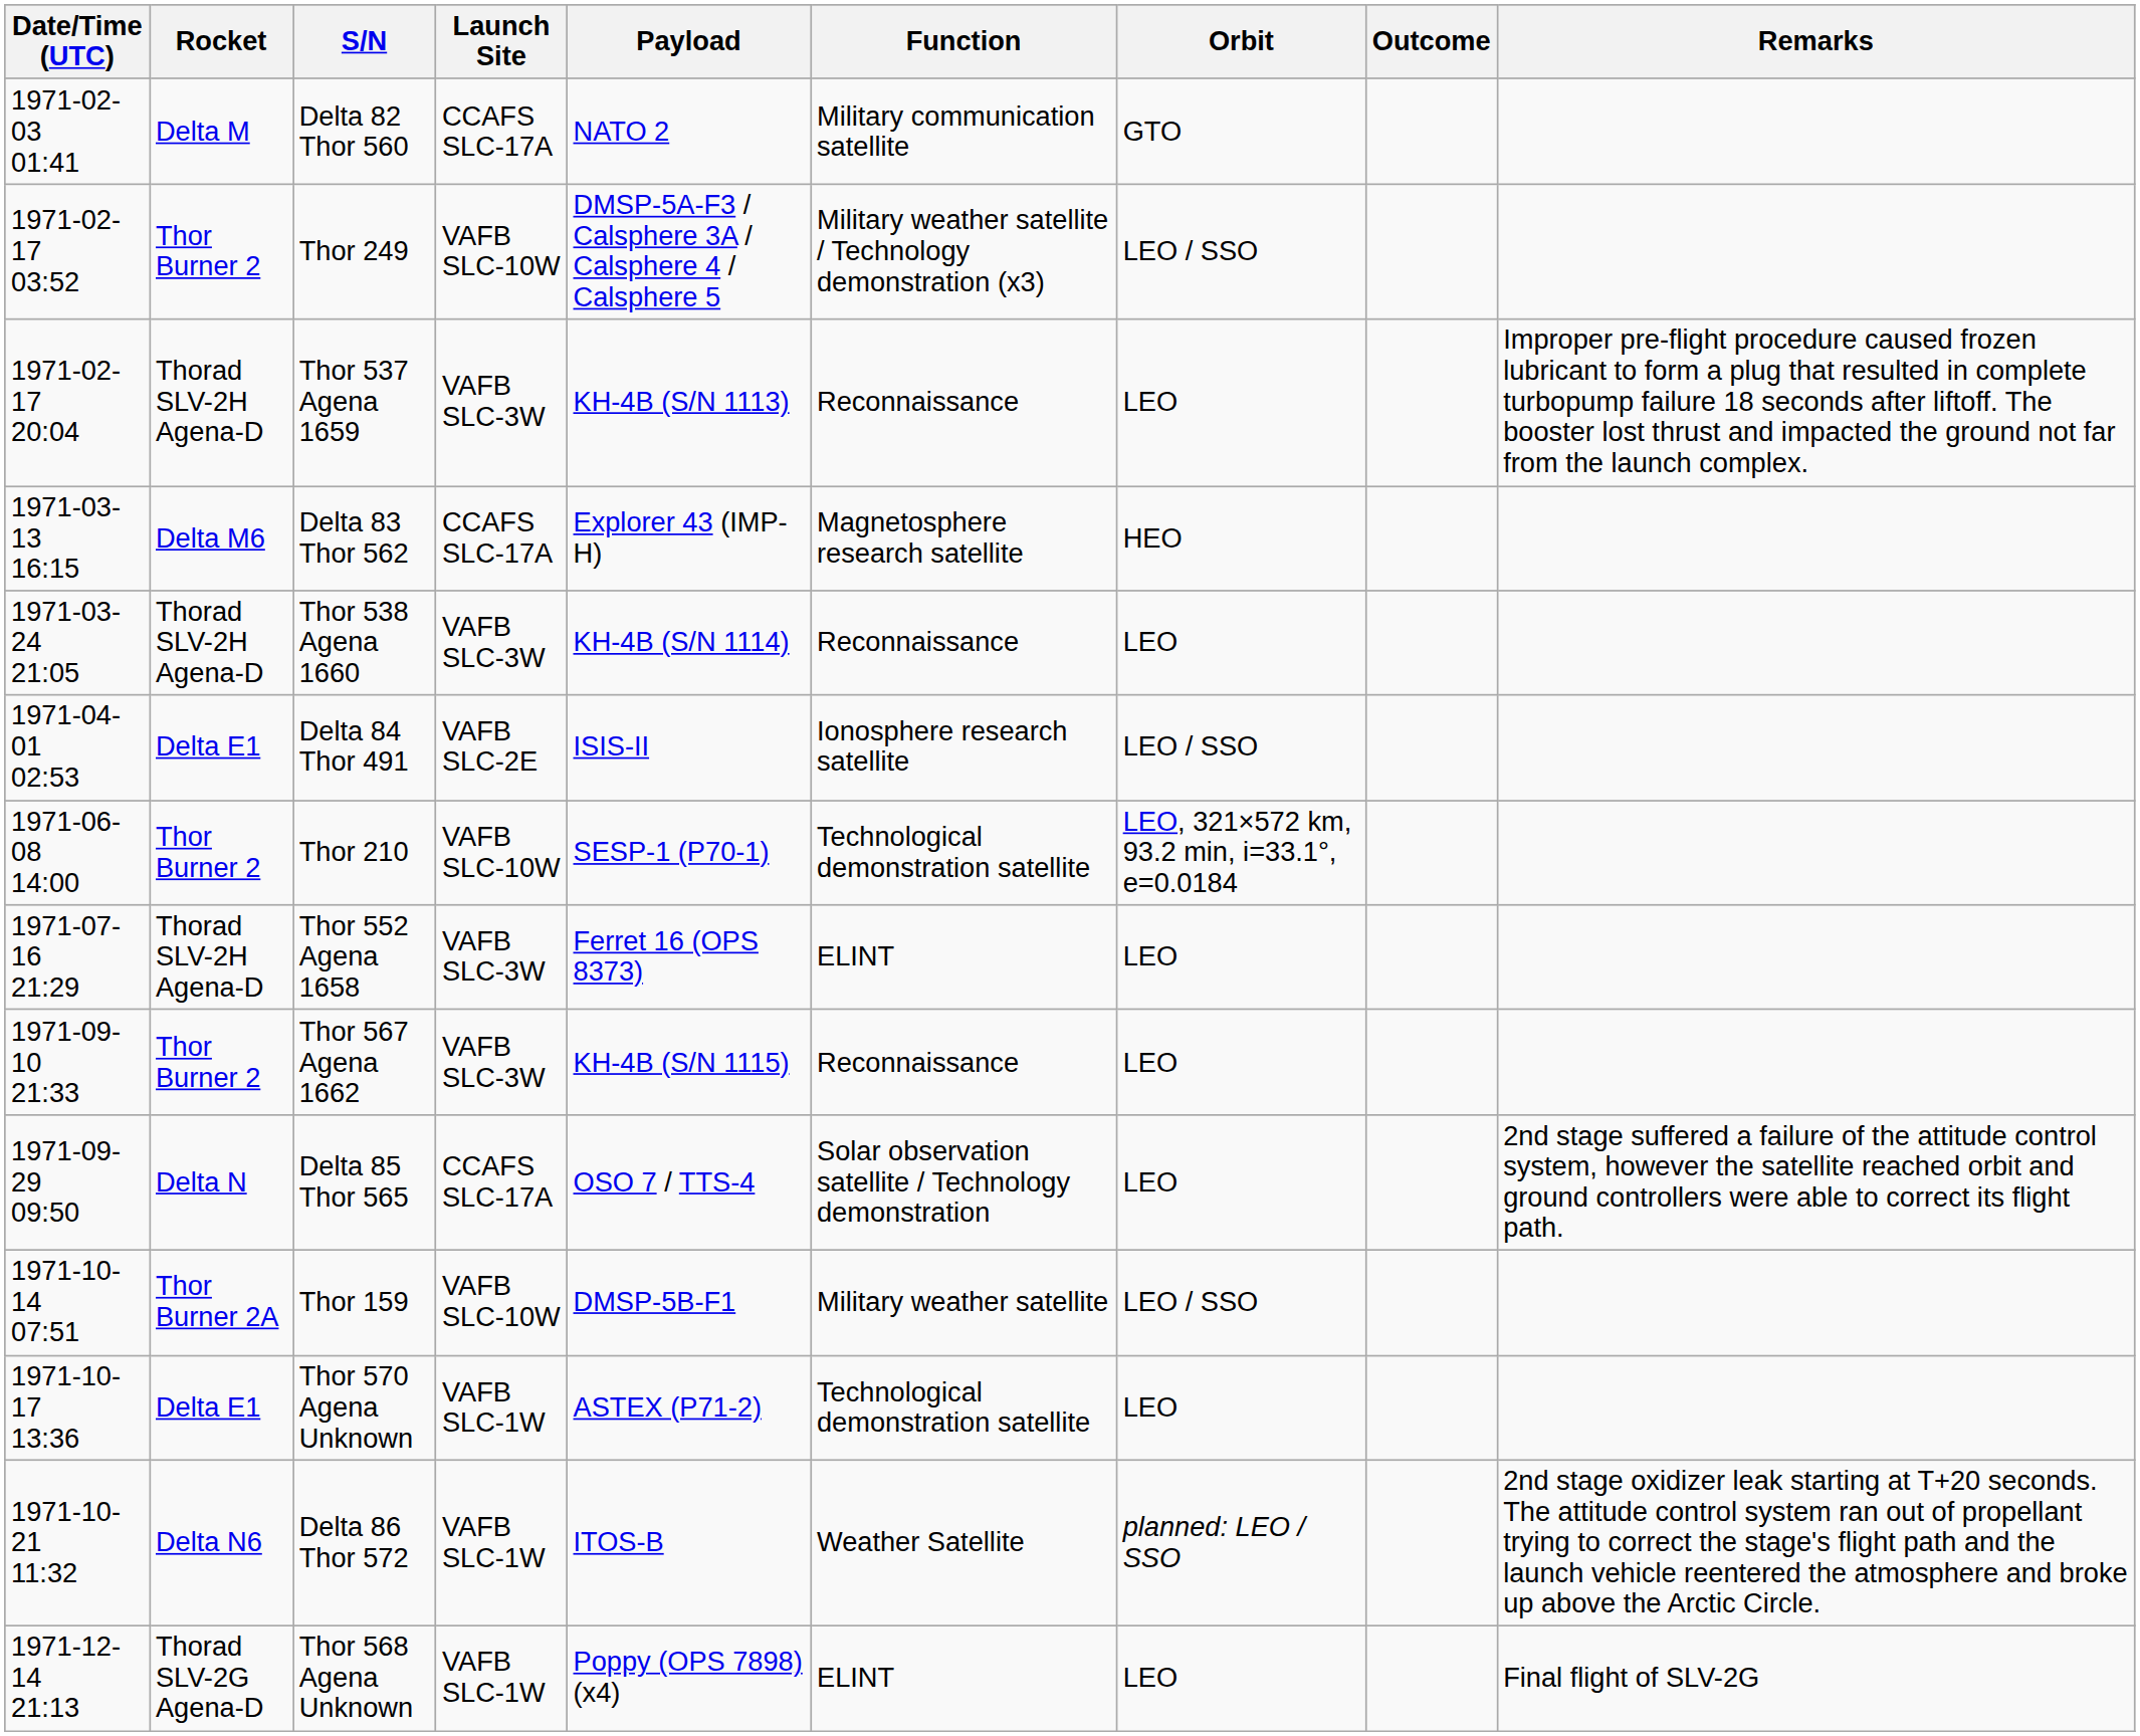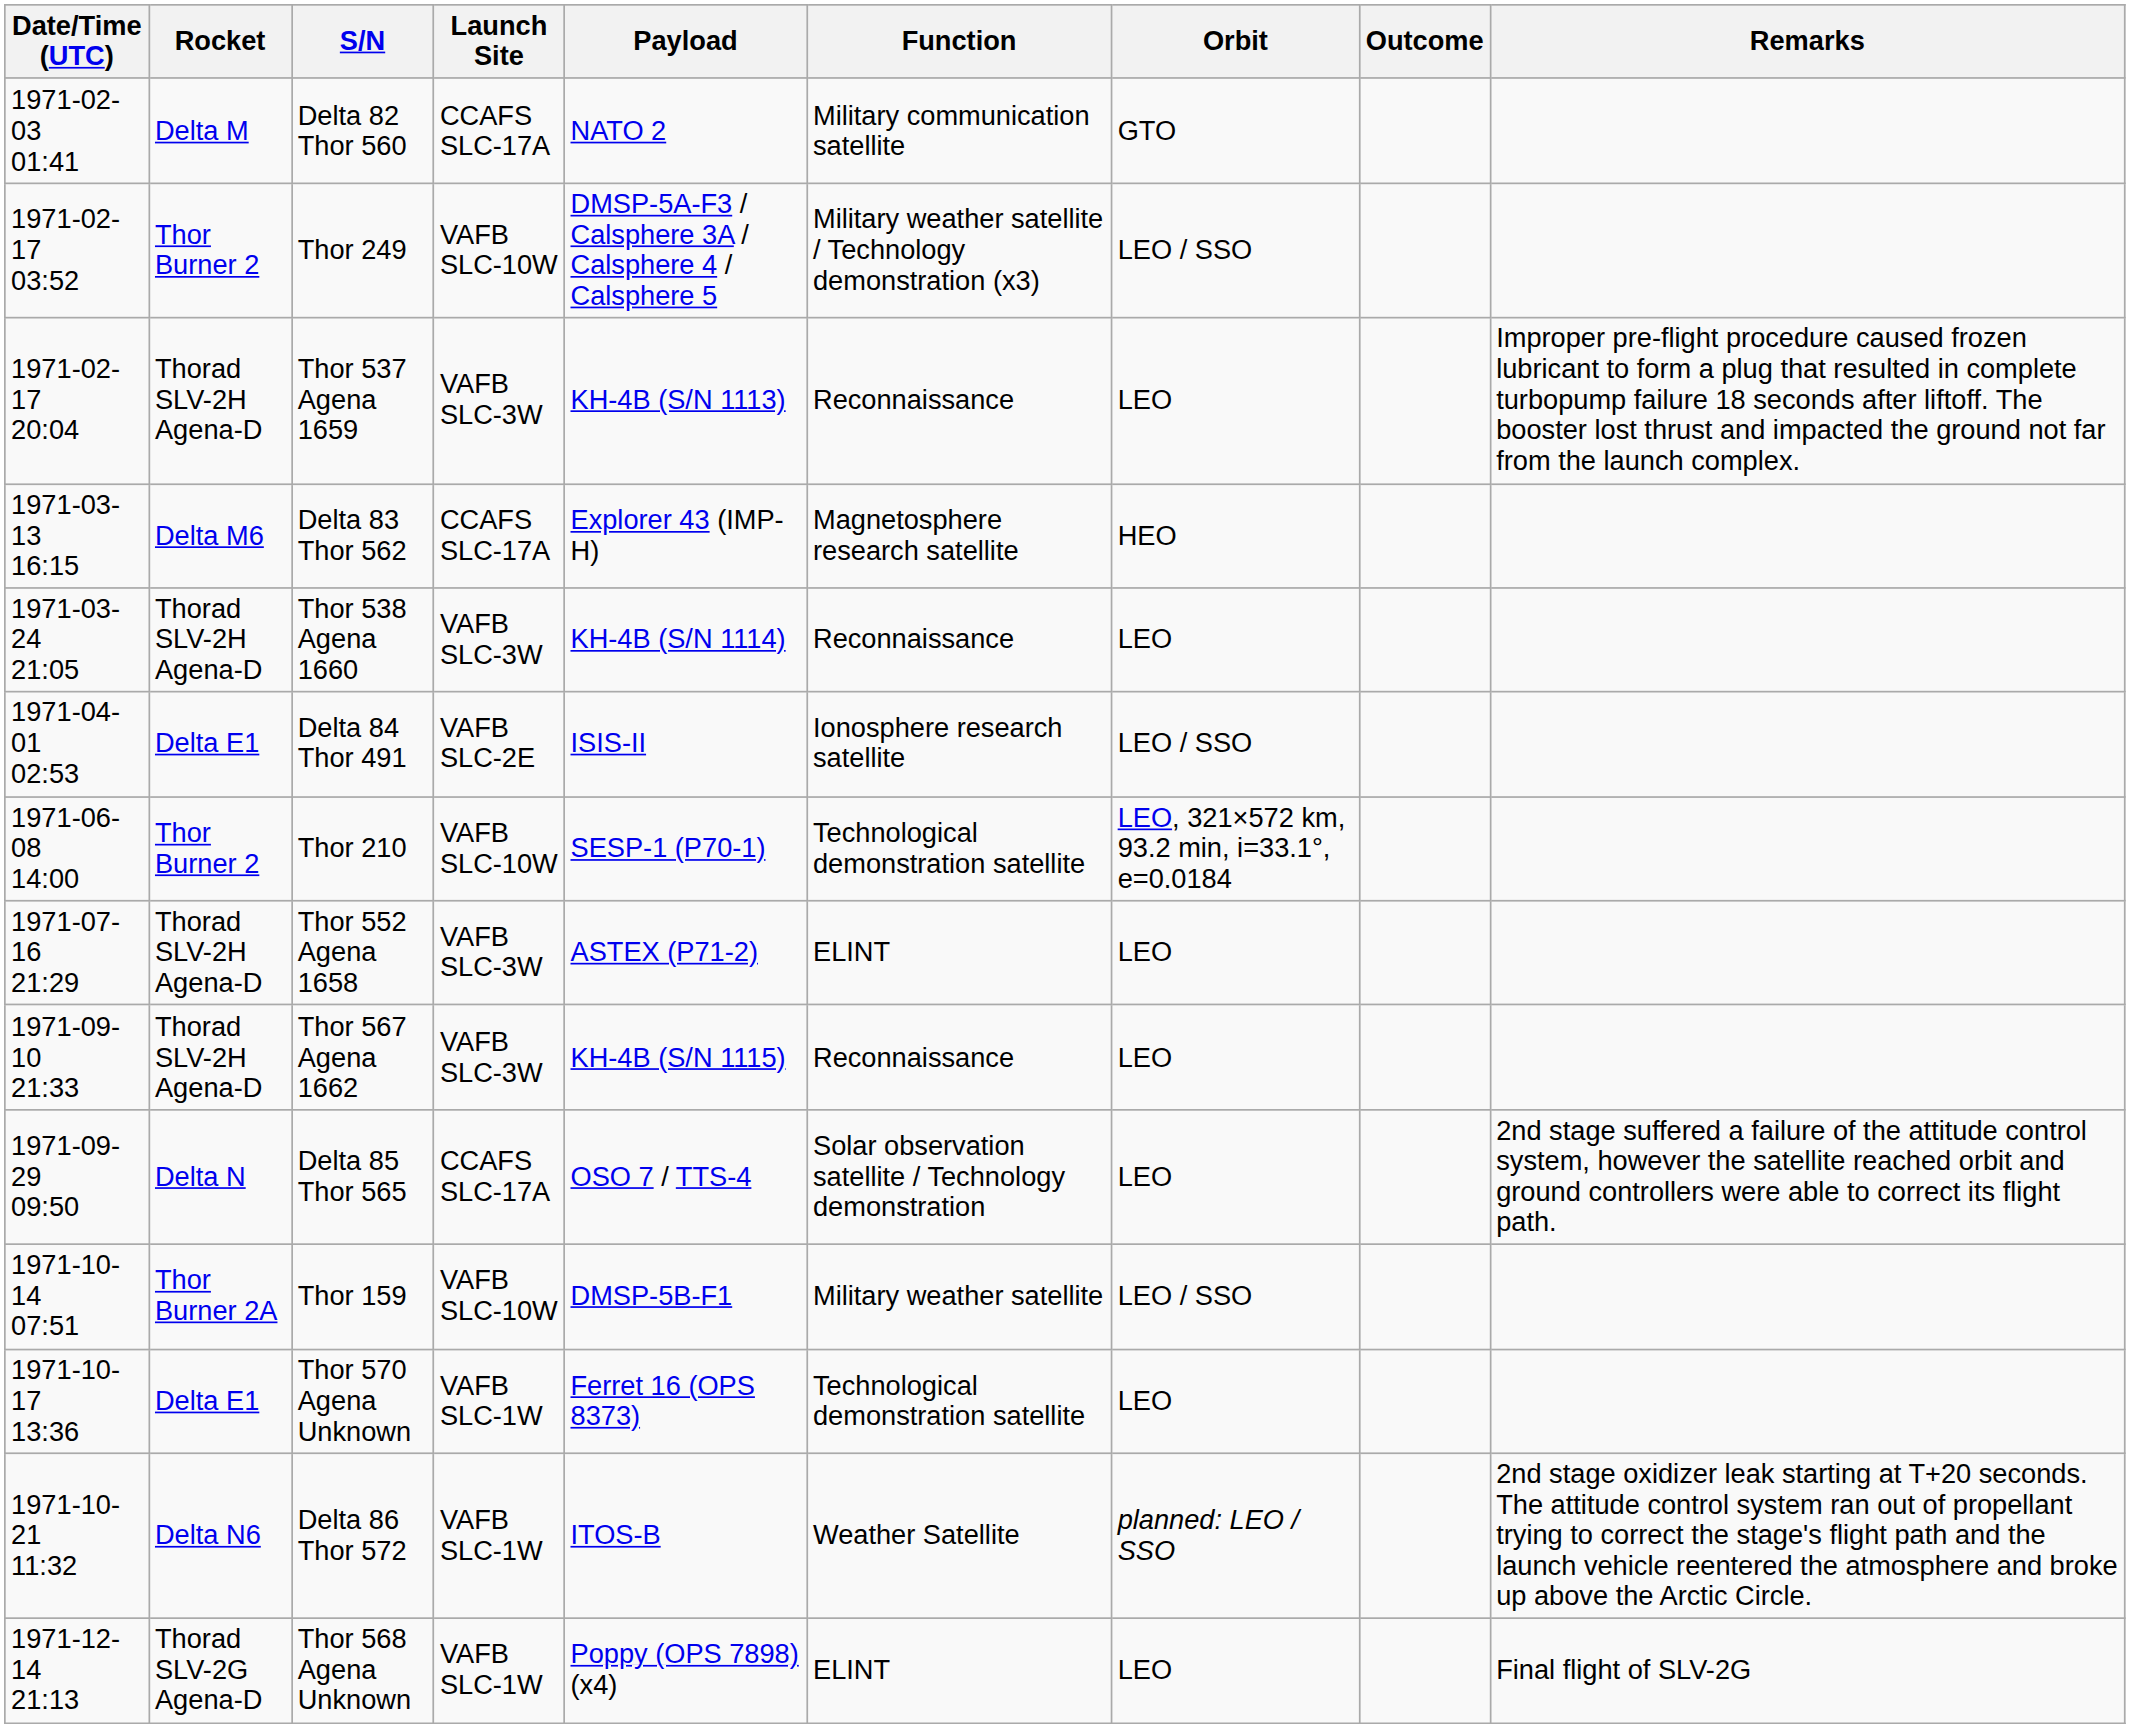Thor 552 Agena 1658 | Payload: Ferret 16 (OPS 8373) -> ASTEX (P71-2)
Thor 567 Agena 1662 | Rocket: Thor Burner 2 -> Thorad SLV-2H Agena-D
Thor 570 Agena Unknown | Payload: ASTEX (P71-2) -> Ferret 16 (OPS 8373)
